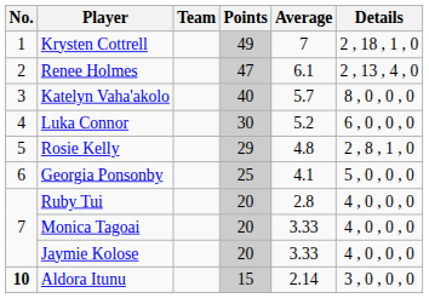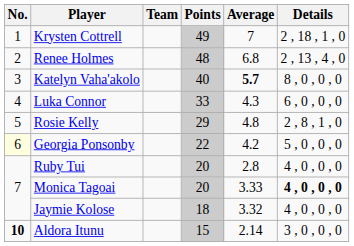Renee Holmes | Points: 47 -> 48
Renee Holmes | Average: 6.1 -> 6.8
Katelyn Vaha'akolo | Average: normal -> bold
Luka Connor | Points: 30 -> 33
Luka Connor | Average: 5.2 -> 4.3
Georgia Ponsonby | No.: no background -> lightyellow background
Georgia Ponsonby | Points: 25 -> 22
Georgia Ponsonby | Average: 4.1 -> 4.2
Monica Tagoai | Details: normal -> bold
Jaymie Kolose | Points: 20 -> 18
Jaymie Kolose | Average: 3.33 -> 3.32
